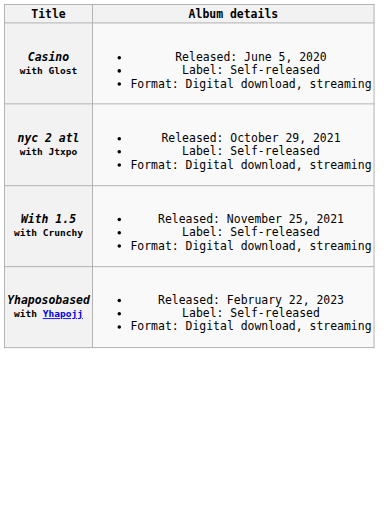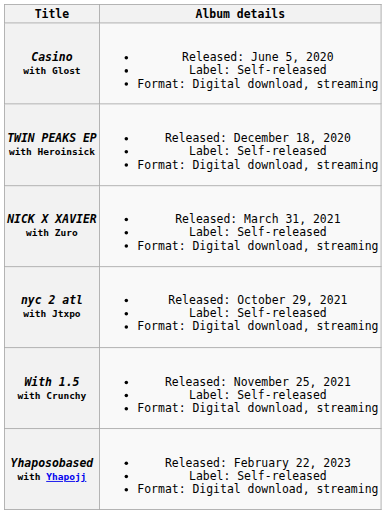+ row: TWIN PEAKS EP with Heroinsick | Released: December 18, 2020 Label: Self-released Format: Digital download, streaming
+ row: NICK X XAVIER with Zuro | Released: March 31, 2021 Label: Self-released Format: Digital download, streaming
